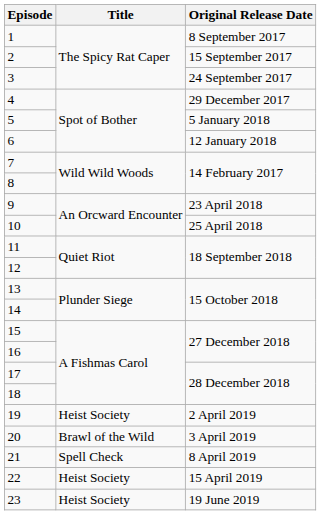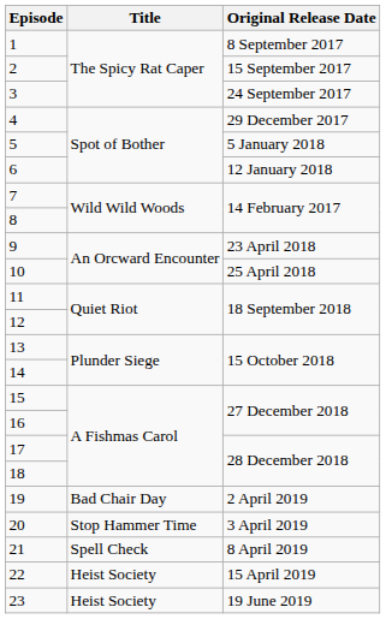19 | Title: Heist Society -> Bad Chair Day
20 | Title: Brawl of the Wild -> Stop Hammer Time
